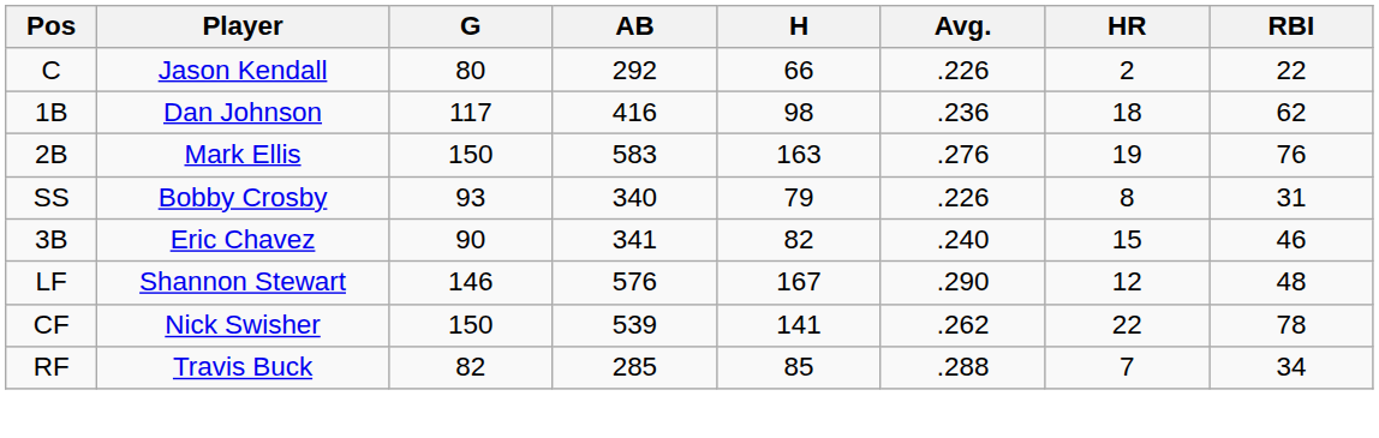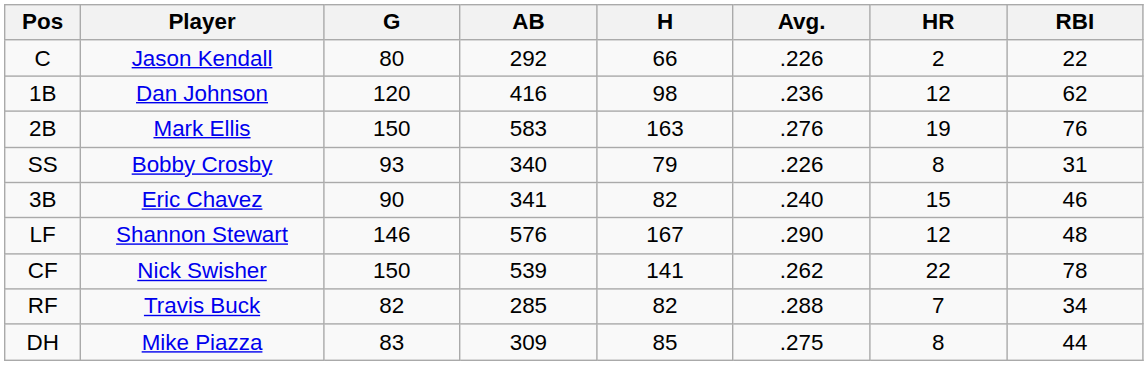1B | G: 117 -> 120
1B | HR: 18 -> 12
RF | H: 85 -> 82
+ row: DH | Mike Piazza | 83 | 309 | 85 | .275 | 8 | 44
